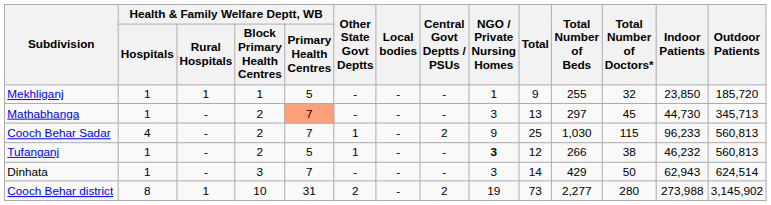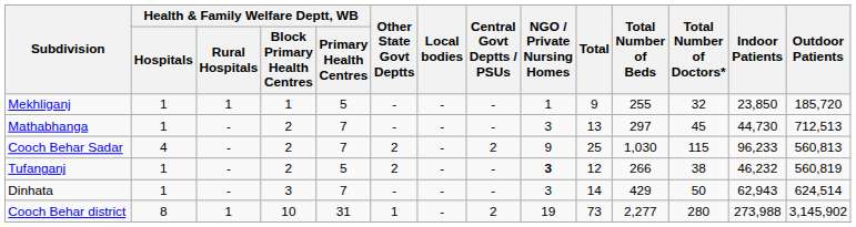Mathabhanga | Health & Family Welfare Deptt, WB / Primary Health Centres: lightsalmon background -> no background
Mathabhanga | Outdoor Patients: 345,713 -> 712,513
Cooch Behar Sadar | Other State Govt Deptts: 1 -> 2
Tufanganj | Other State Govt Deptts: 1 -> 2
Tufanganj | Outdoor Patients: 560,813 -> 560,819
Cooch Behar district | Other State Govt Deptts: 2 -> 1
